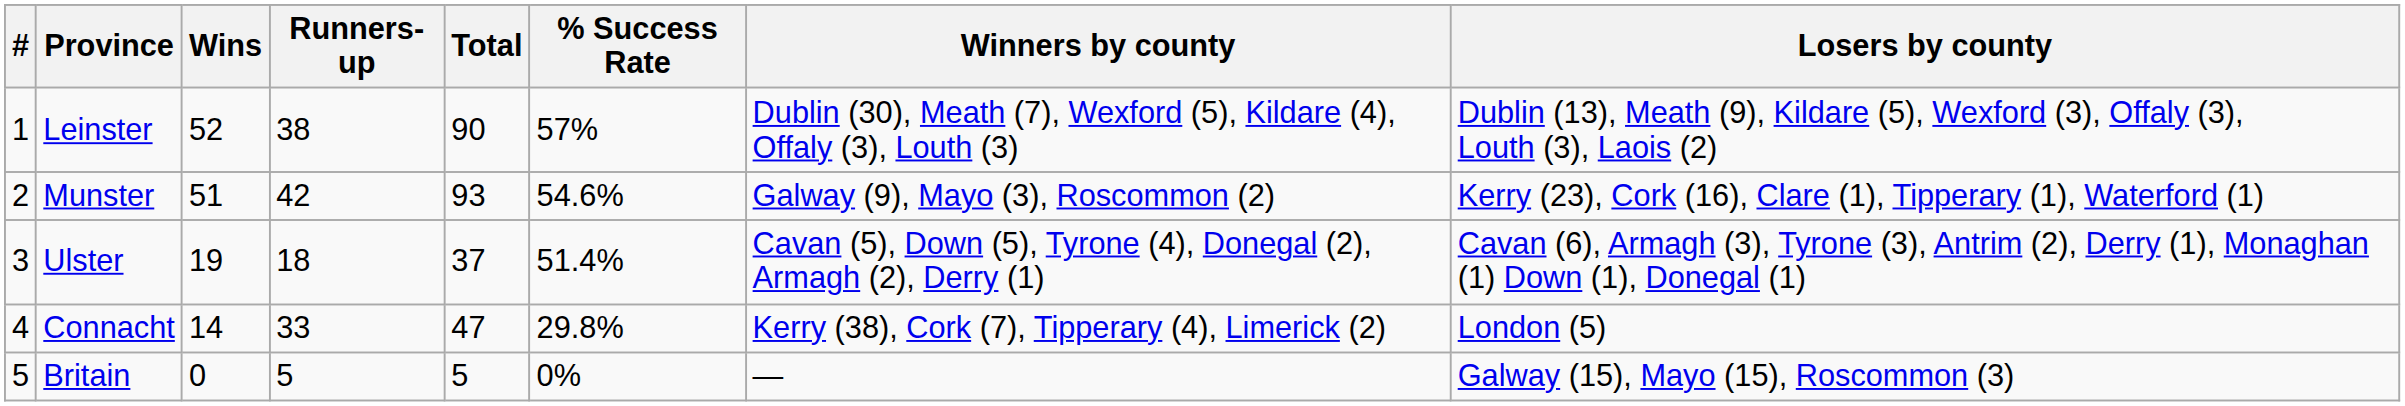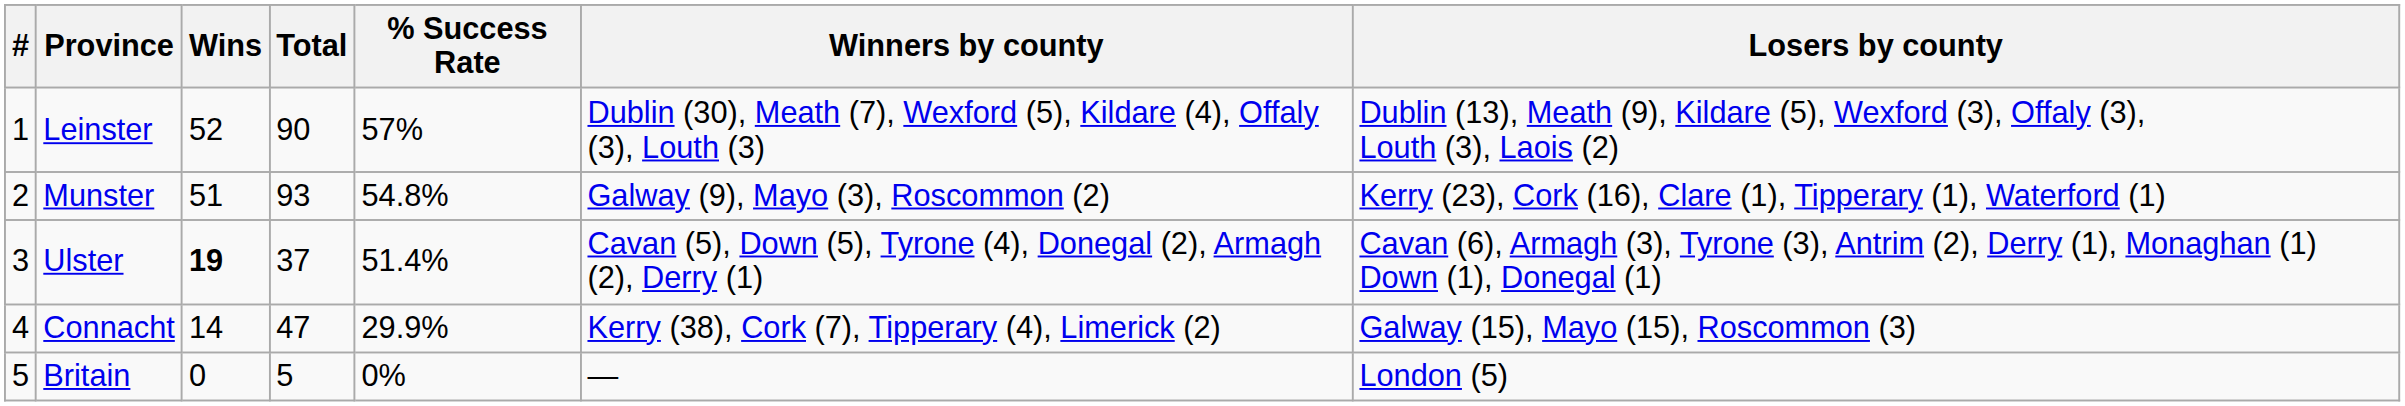- column: Runners-up | 38 | 42 | 18 | 33 | 5
Munster | % Success Rate: 54.6% -> 54.8%
Ulster | Wins: normal -> bold
Connacht | % Success Rate: 29.8% -> 29.9%
Connacht | Losers by county: London (5) -> Galway (15), Mayo (15), Roscommon (3)
Britain | Losers by county: Galway (15), Mayo (15), Roscommon (3) -> London (5)
